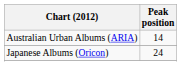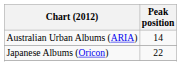Japanese Albums (Oricon) | Peak position: 24 -> 22
